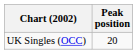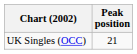UK Singles (OCC) | Peak position: 20 -> 21
